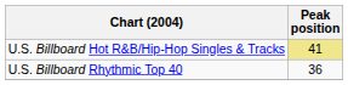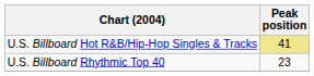U.S. Billboard Rhythmic Top 40 | Peak position: 36 -> 23
